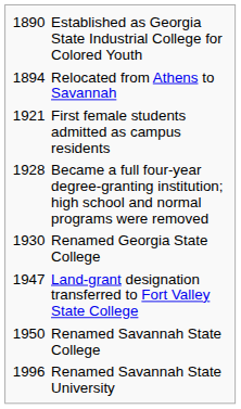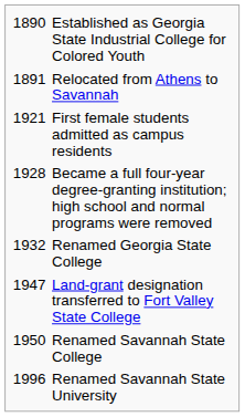Relocated from Athens to Savannah | column 1: 1894 -> 1891
Renamed Georgia State College | column 1: 1930 -> 1932
